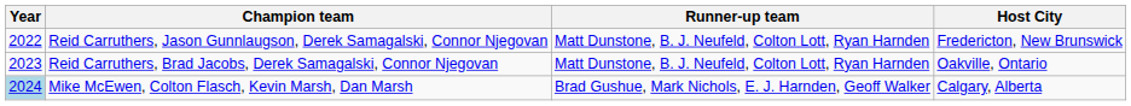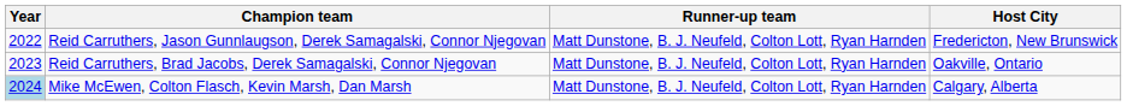Mike McEwen, Colton Flasch, Kevin Marsh, Dan Marsh | Runner-up team: Brad Gushue, Mark Nichols, E. J. Harnden, Geoff Walker -> Matt Dunstone, B. J. Neufeld, Colton Lott, Ryan Harnden
